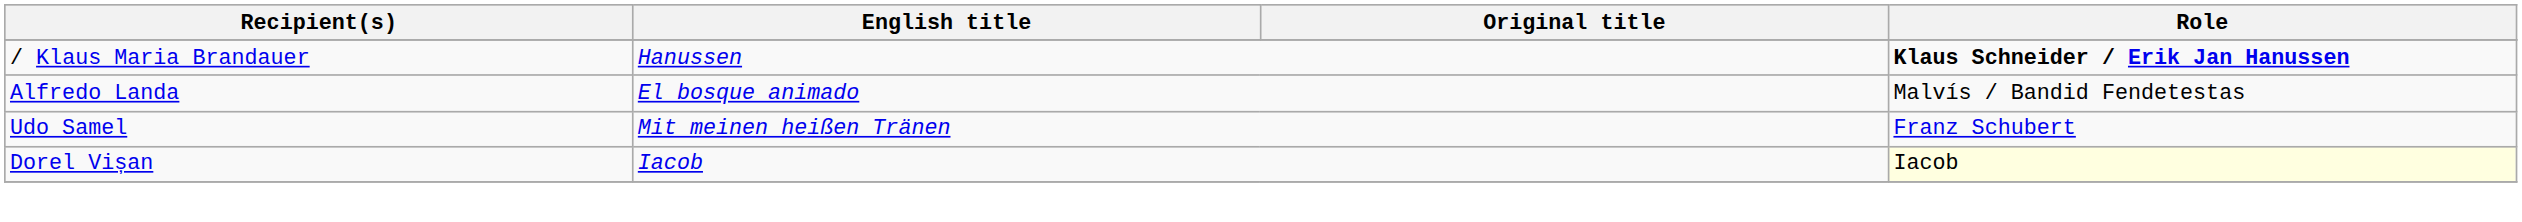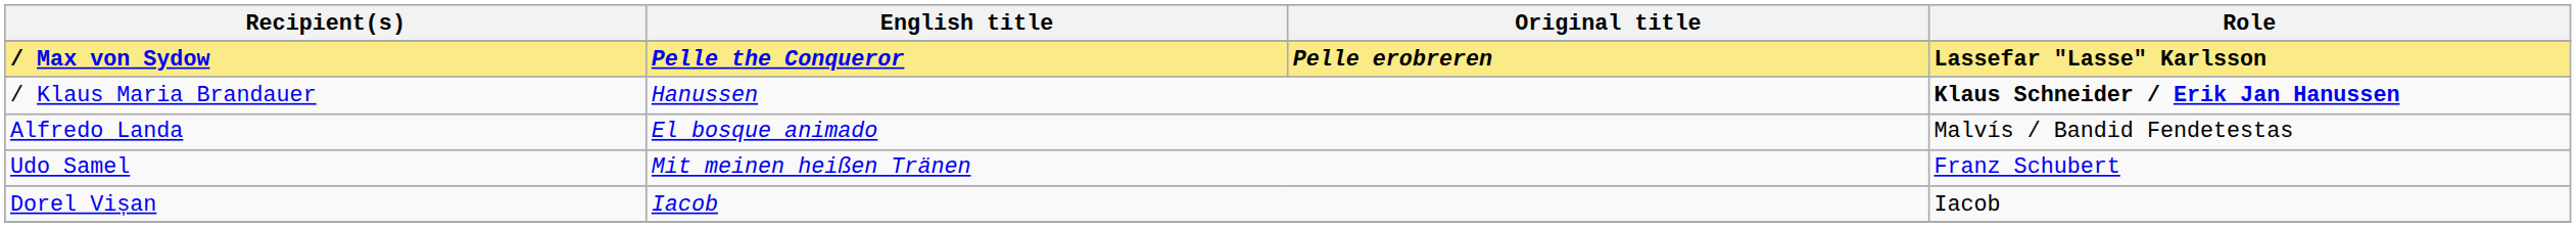+ row: / Max von Sydow | Pelle the Conqueror | Pelle erobreren | Lassefar "Lasse" Karlsson
Dorel Vișan | Role: lightyellow background -> no background
